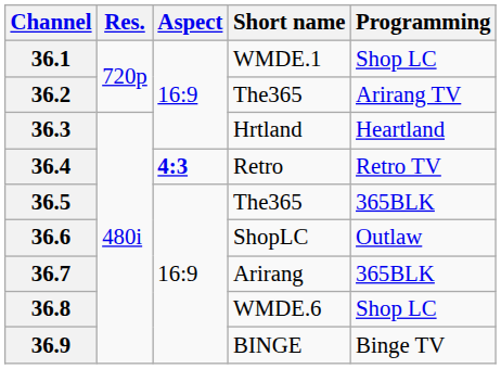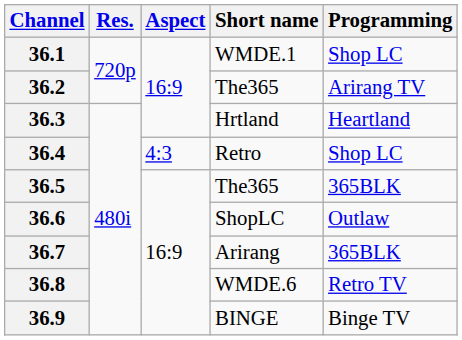36.4 | Aspect: bold -> normal
36.4 | Programming: Retro TV -> Shop LC
36.8 | Programming: Shop LC -> Retro TV
